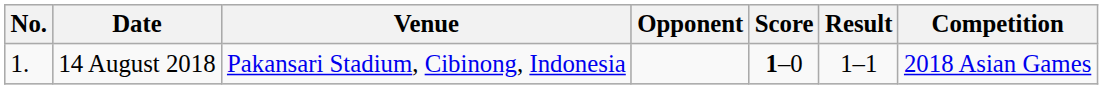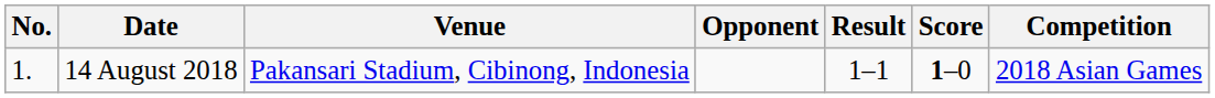columns swapped: Score <-> Result
